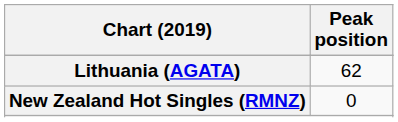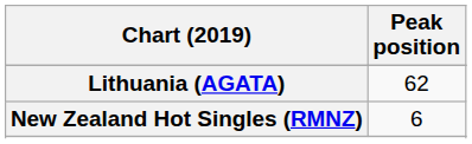New Zealand Hot Singles (RMNZ) | Peak position: 0 -> 6
